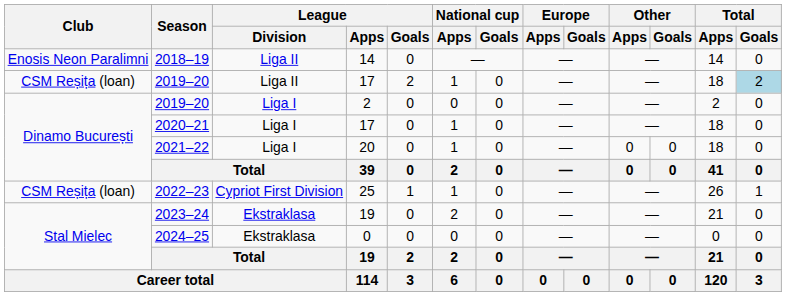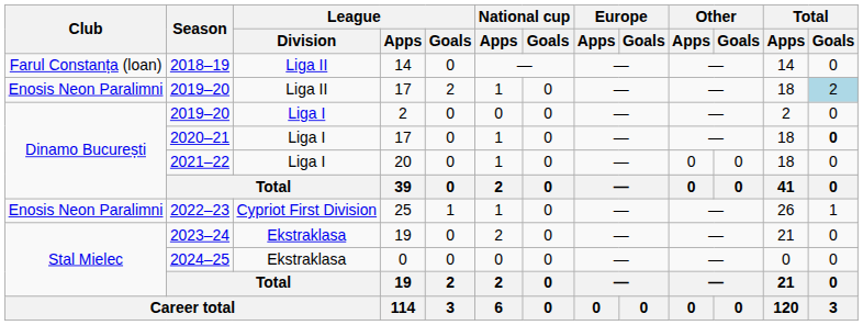2018–19 | Club: Enosis Neon Paralimni -> Farul Constanța (loan)
2019–20 / 17 | Club: CSM Reșița (loan) -> Enosis Neon Paralimni
2020–21 | Total / Goals: normal -> bold
2022–23 | Club: CSM Reșița (loan) -> Enosis Neon Paralimni
